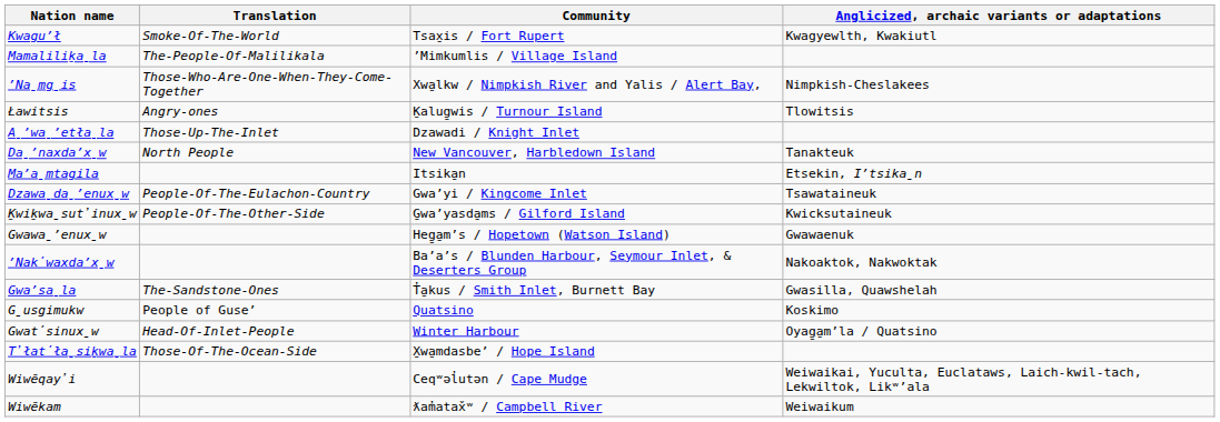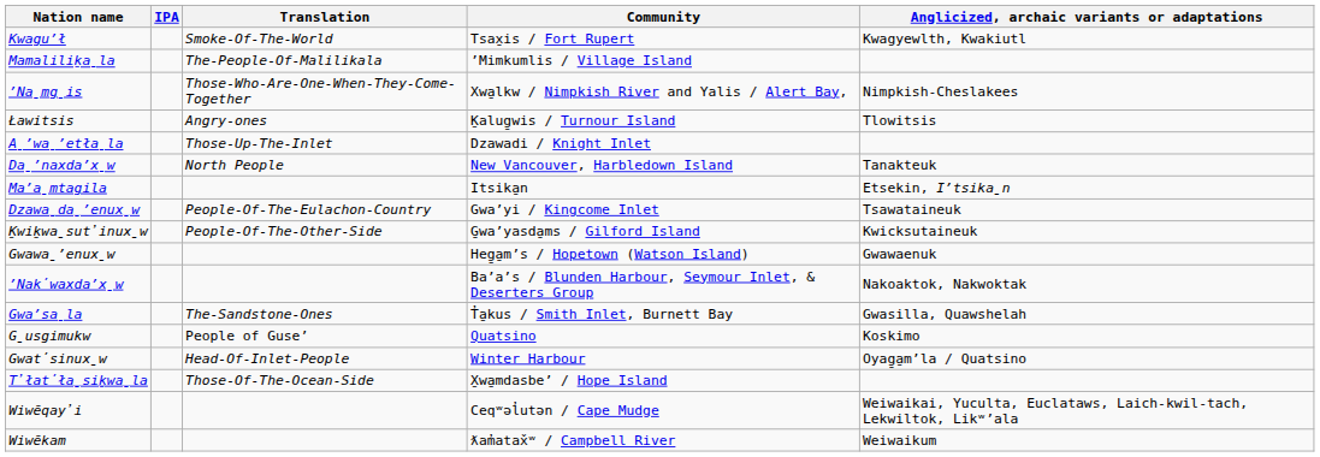+ column: IPA
